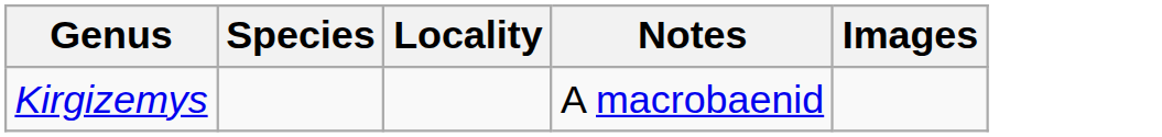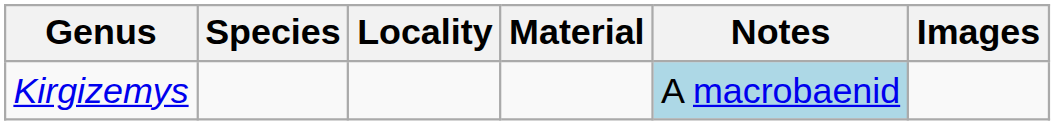+ column: Material
Kirgizemys | Notes: no background -> lightblue background
